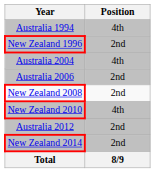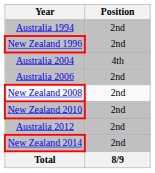Australia 1994 | Position: 4th -> 2nd
New Zealand 2010 | Position: 4th -> 2nd
